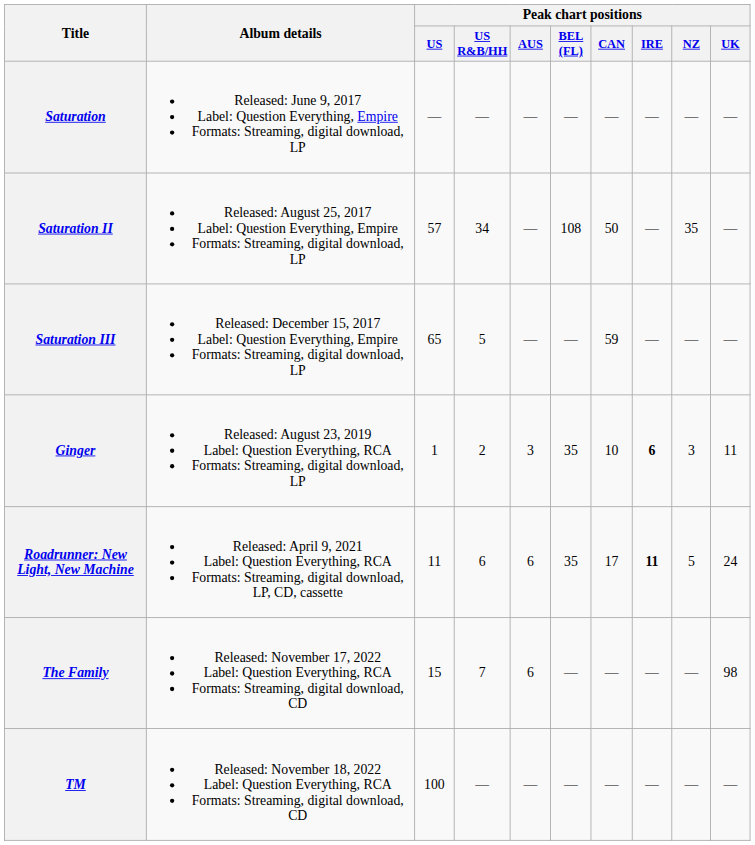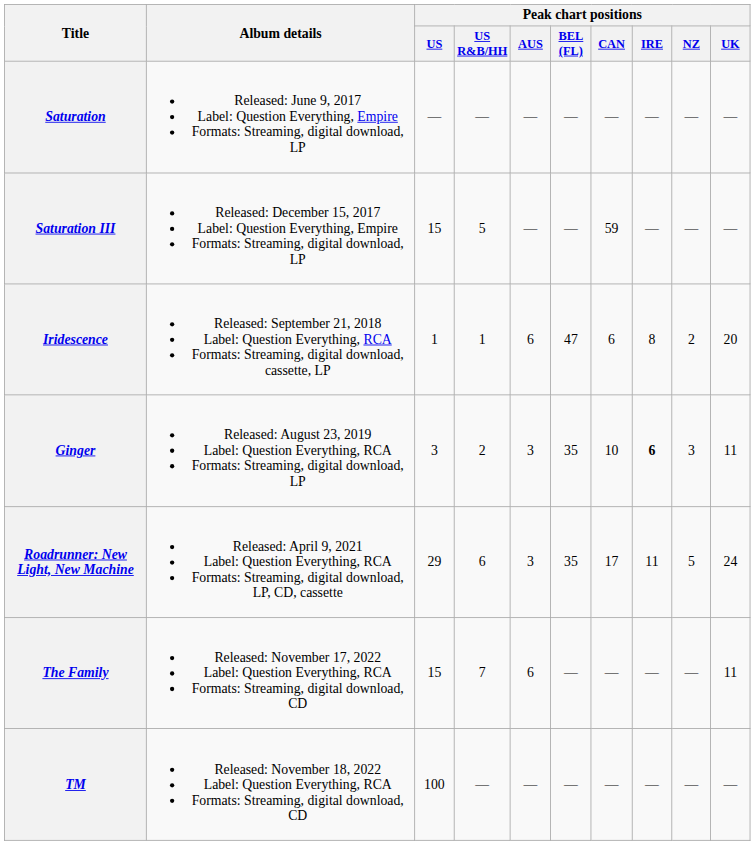- row: Saturation II | Released: August 25, 2017 Label: Question Everything, Empire Formats: Streaming, digital download, LP | 57 | 34 | — | 108 | 50 | — | 35 | —
Saturation III | Peak chart positions / US: 65 -> 15
+ row: Iridescence | Released: September 21, 2018 Label: Question Everything, RCA Formats: Streaming, digital download, cassette, LP | 1 | 1 | 6 | 47 | 6 | 8 | 2 | 20
Ginger | Peak chart positions / US: 1 -> 3
Roadrunner: New Light, New Machine | Peak chart positions / US: 11 -> 29
Roadrunner: New Light, New Machine | Peak chart positions / AUS: 6 -> 3
Roadrunner: New Light, New Machine | Peak chart positions / IRE: bold -> normal
The Family | Peak chart positions / UK: 98 -> 11
